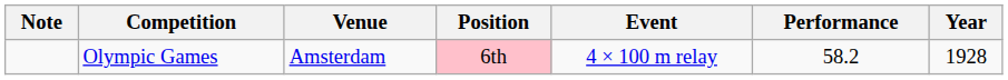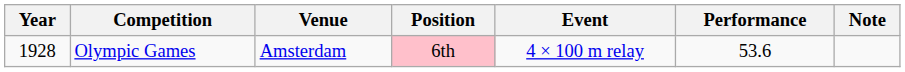columns swapped: Year <-> Note
Olympic Games | Performance: 58.2 -> 53.6
